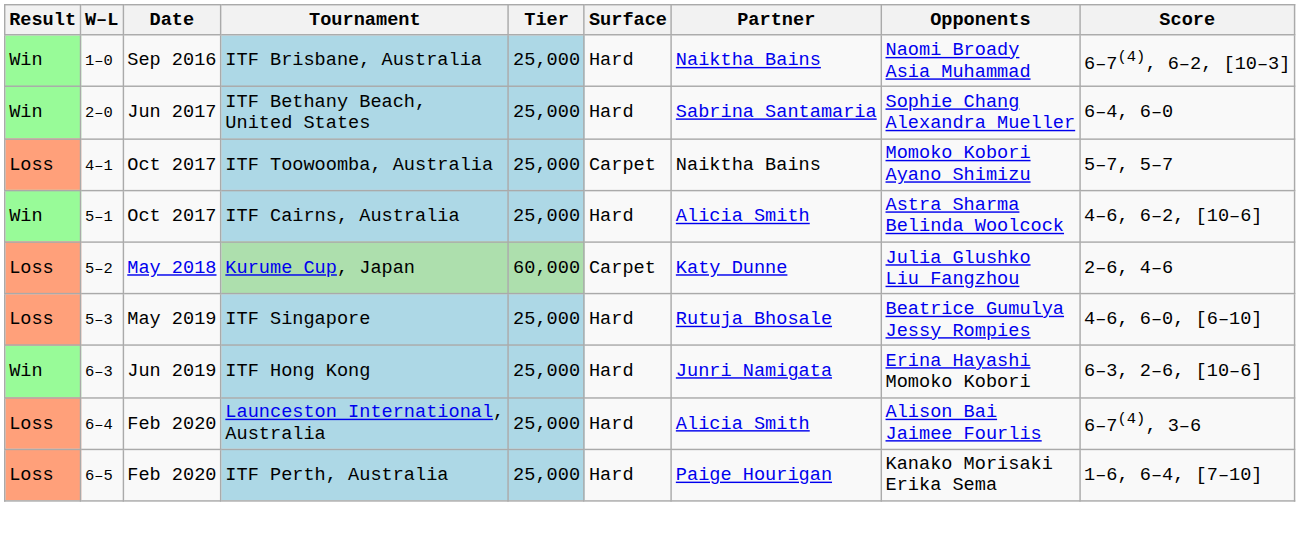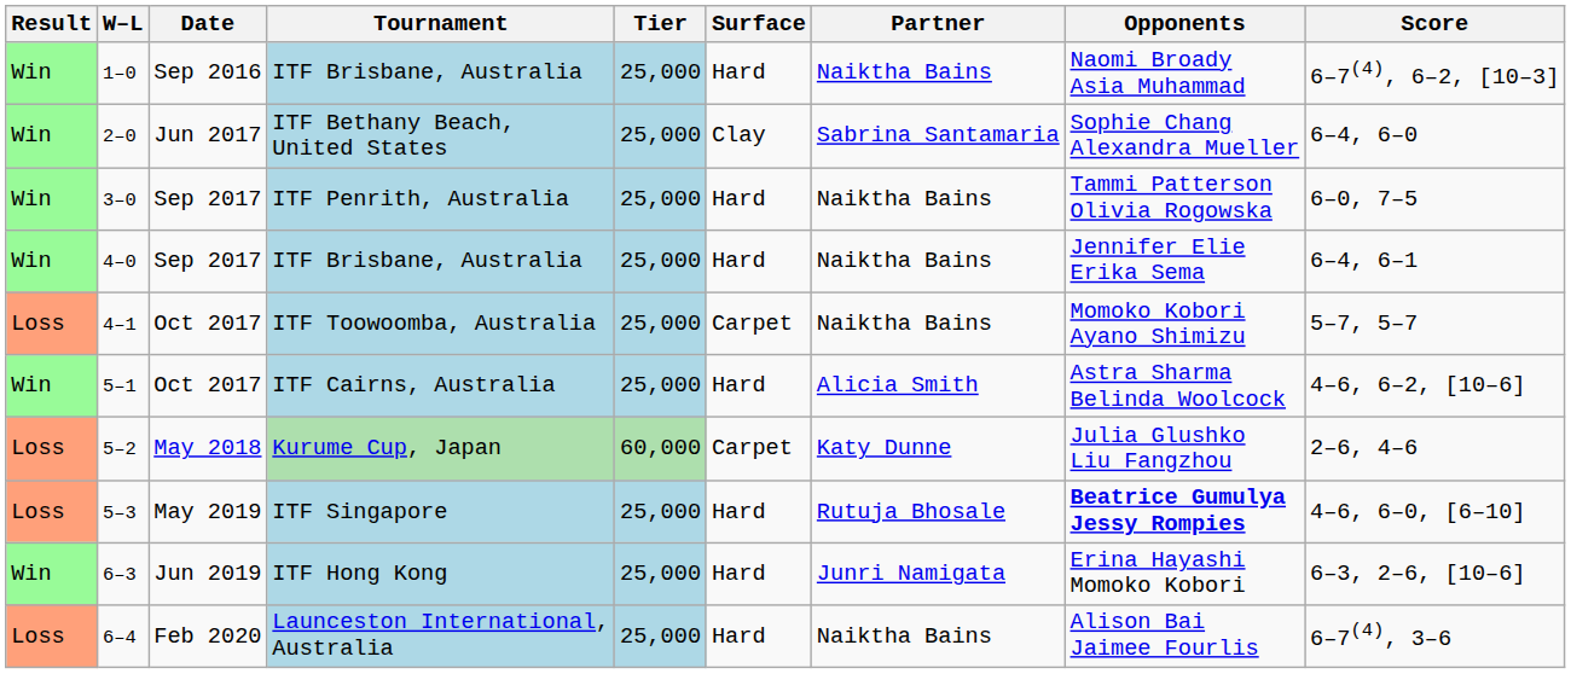ITF Bethany Beach, United States | Surface: Hard -> Clay
+ row: Win | 3–0 | Sep 2017 | ITF Penrith, Australia | 25,000 | Hard | Naiktha Bains | Tammi Patterson Olivia Rogowska | 6–0, 7–5
+ row: Win | 4–0 | Sep 2017 | ITF Brisbane, Australia | 25,000 | Hard | Naiktha Bains | Jennifer Elie Erika Sema | 6–4, 6–1
ITF Singapore | Opponents: normal -> bold
Launceston International, Australia | Partner: Alicia Smith -> Naiktha Bains
- row: Loss | 6–5 | Feb 2020 | ITF Perth, Australia | 25,000 | Hard | Paige Hourigan | Kanako Morisaki Erika Sema | 1–6, 6–4, [7–10]
